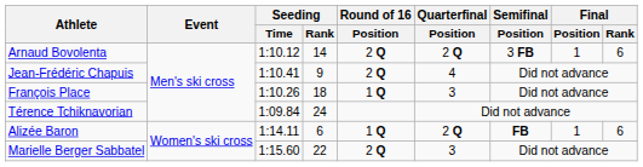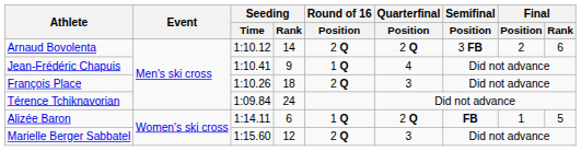Arnaud Bovolenta | Final / Position: 1 -> 2
Jean-Frédéric Chapuis | Round of 16 / Position: 2 Q -> 1 Q
François Place | Round of 16 / Position: 1 Q -> 2 Q
Alizée Baron | Final / Rank: 6 -> 5
Marielle Berger Sabbatel | Seeding / Rank: 22 -> 12
